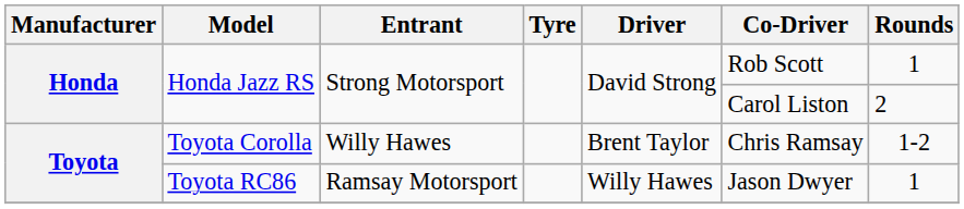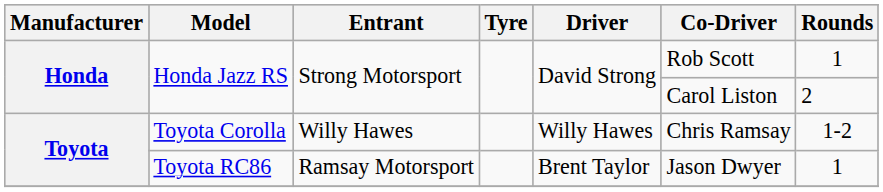Toyota Corolla | Driver: Brent Taylor -> Willy Hawes
Toyota RC86 | Driver: Willy Hawes -> Brent Taylor
